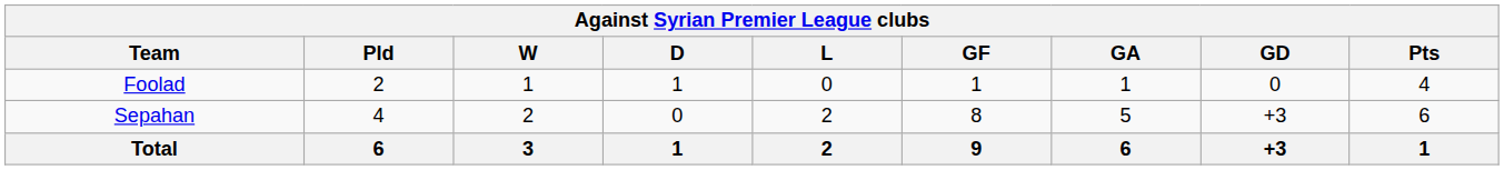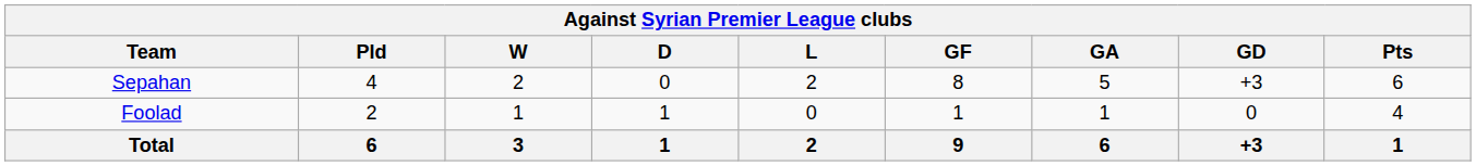rows swapped: Foolad <-> Sepahan
